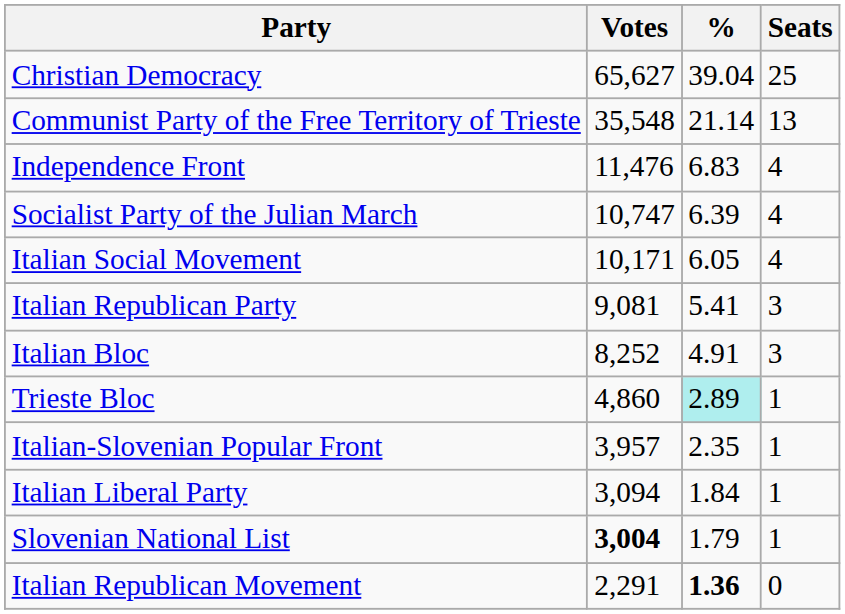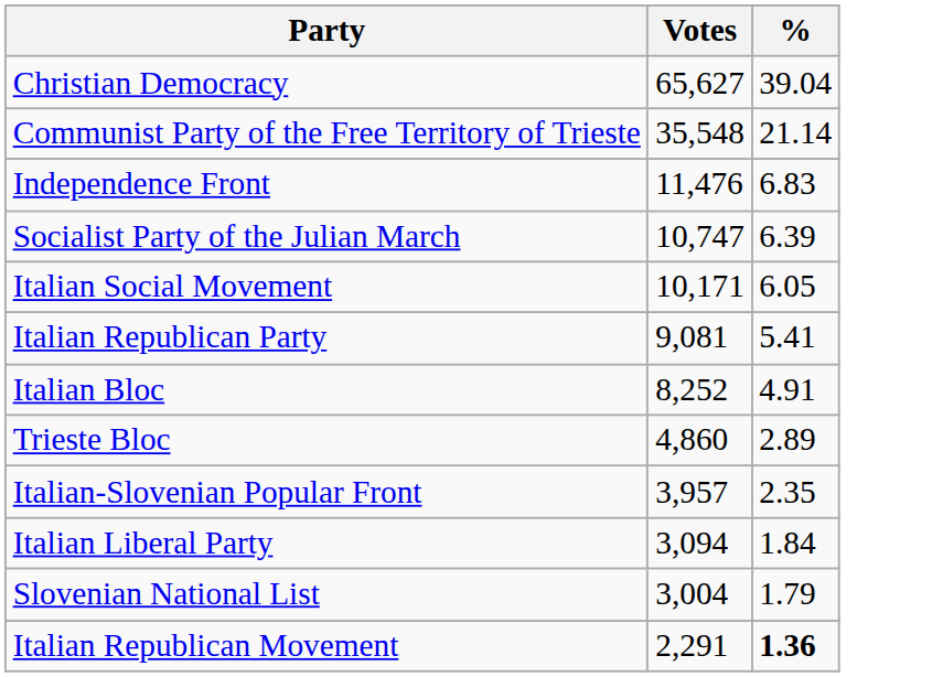- column: Seats | 25 | 13 | 4 | 4 | 4 | 3 | 3 | 1 | 1 | 1 | 1 | 0
Trieste Bloc | %: paleturquoise background -> no background
Slovenian National List | Votes: bold -> normal
